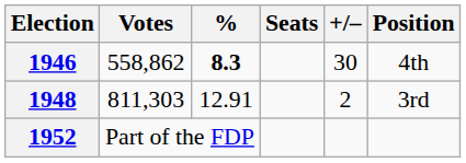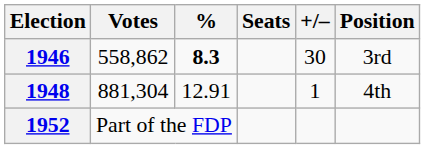1946 | Position: 4th -> 3rd
1948 | Votes: 811,303 -> 881,304
1948 | +/–: 2 -> 1
1948 | Position: 3rd -> 4th
